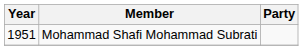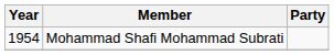Mohammad Shafi Mohammad Subrati | Year: 1951 -> 1954
